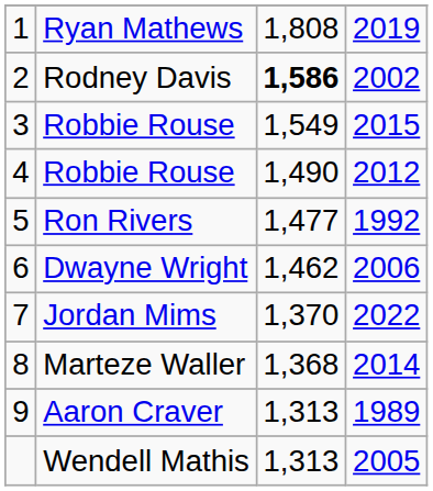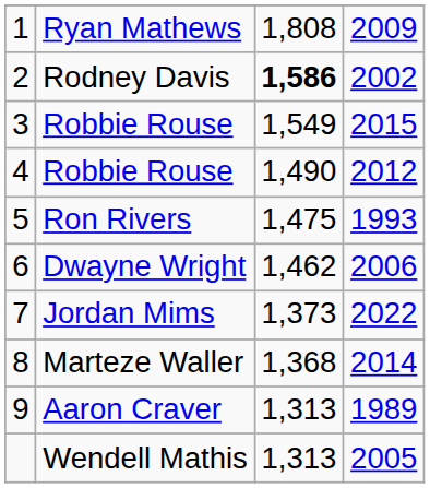Ryan Mathews | column 4: 2019 -> 2009
Ron Rivers | column 3: 1,477 -> 1,475
Ron Rivers | column 4: 1992 -> 1993
Jordan Mims | column 3: 1,370 -> 1,373
